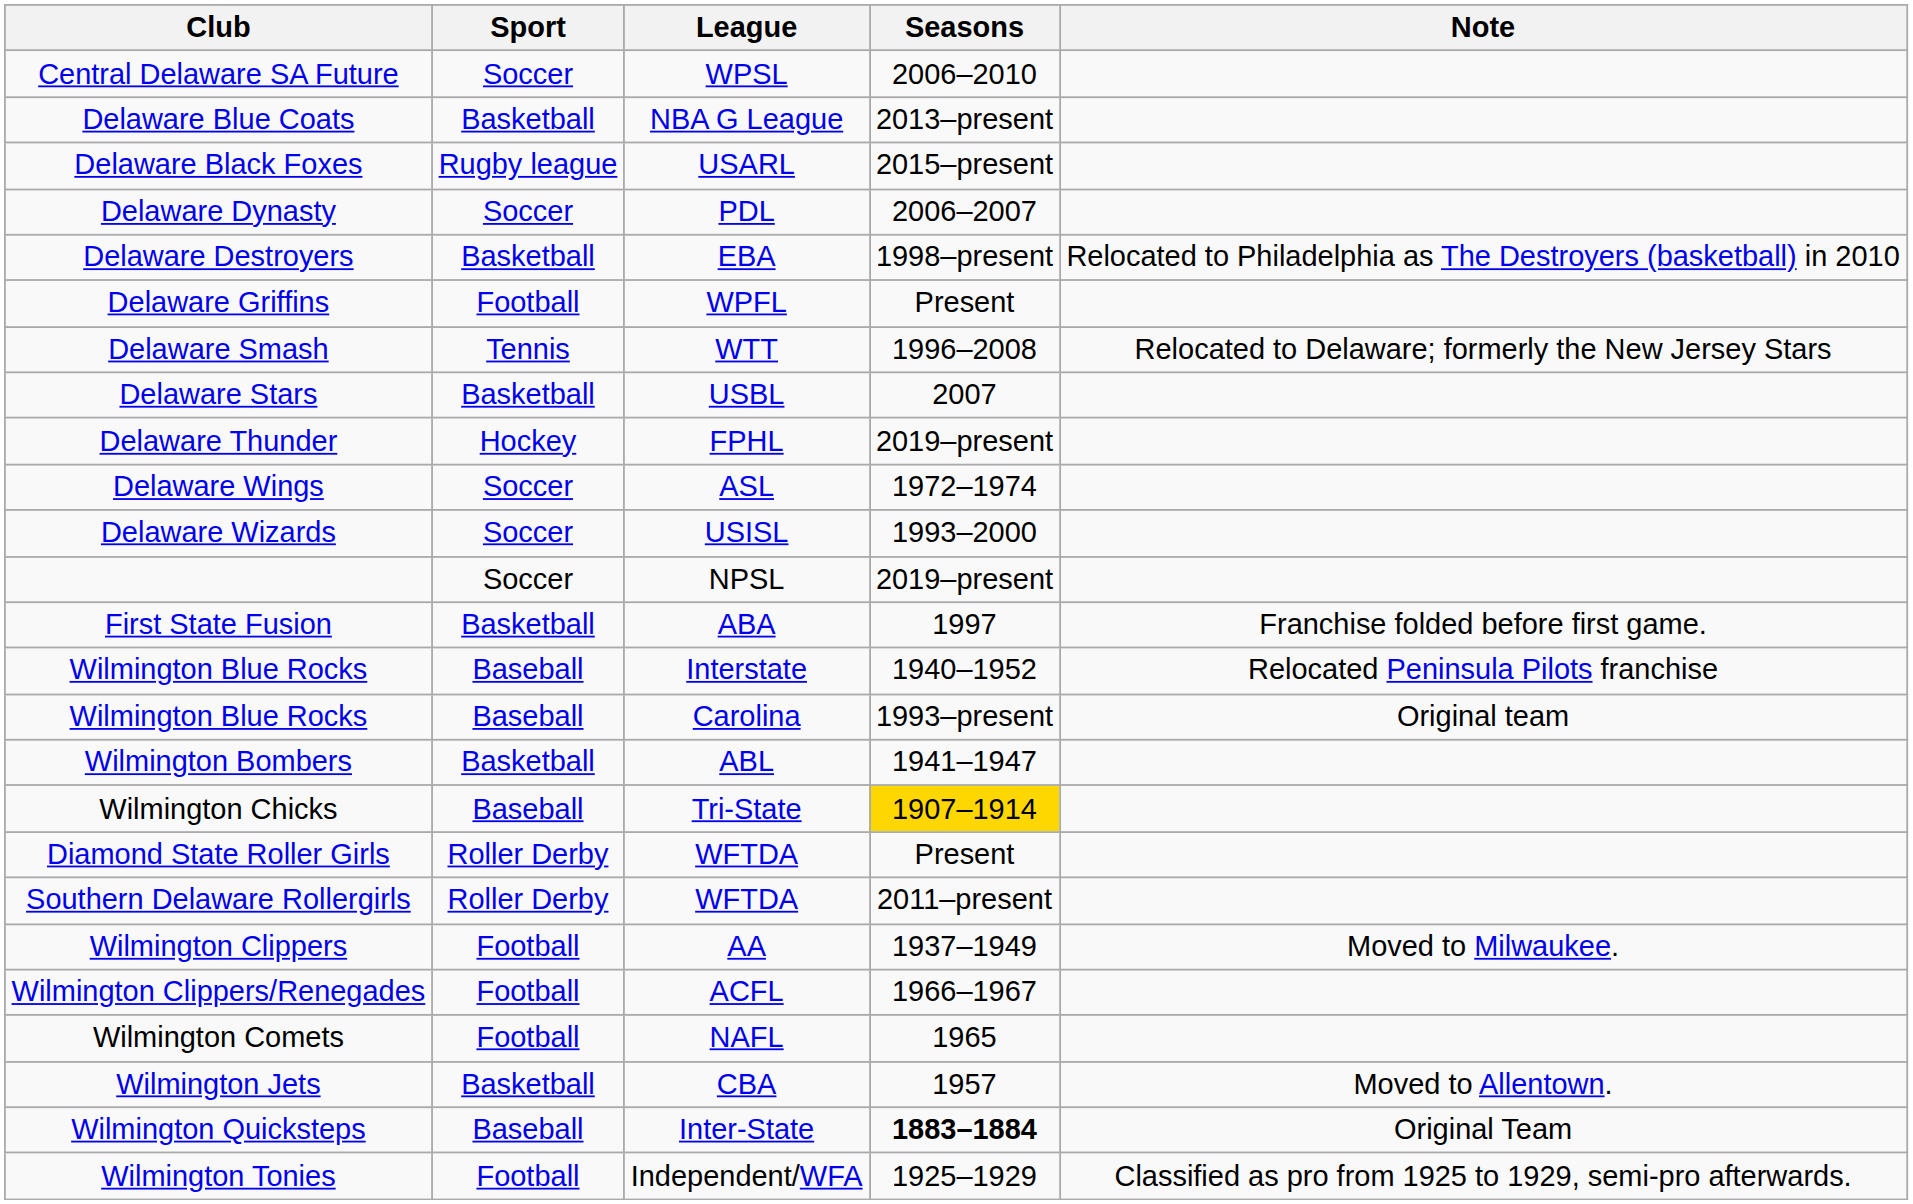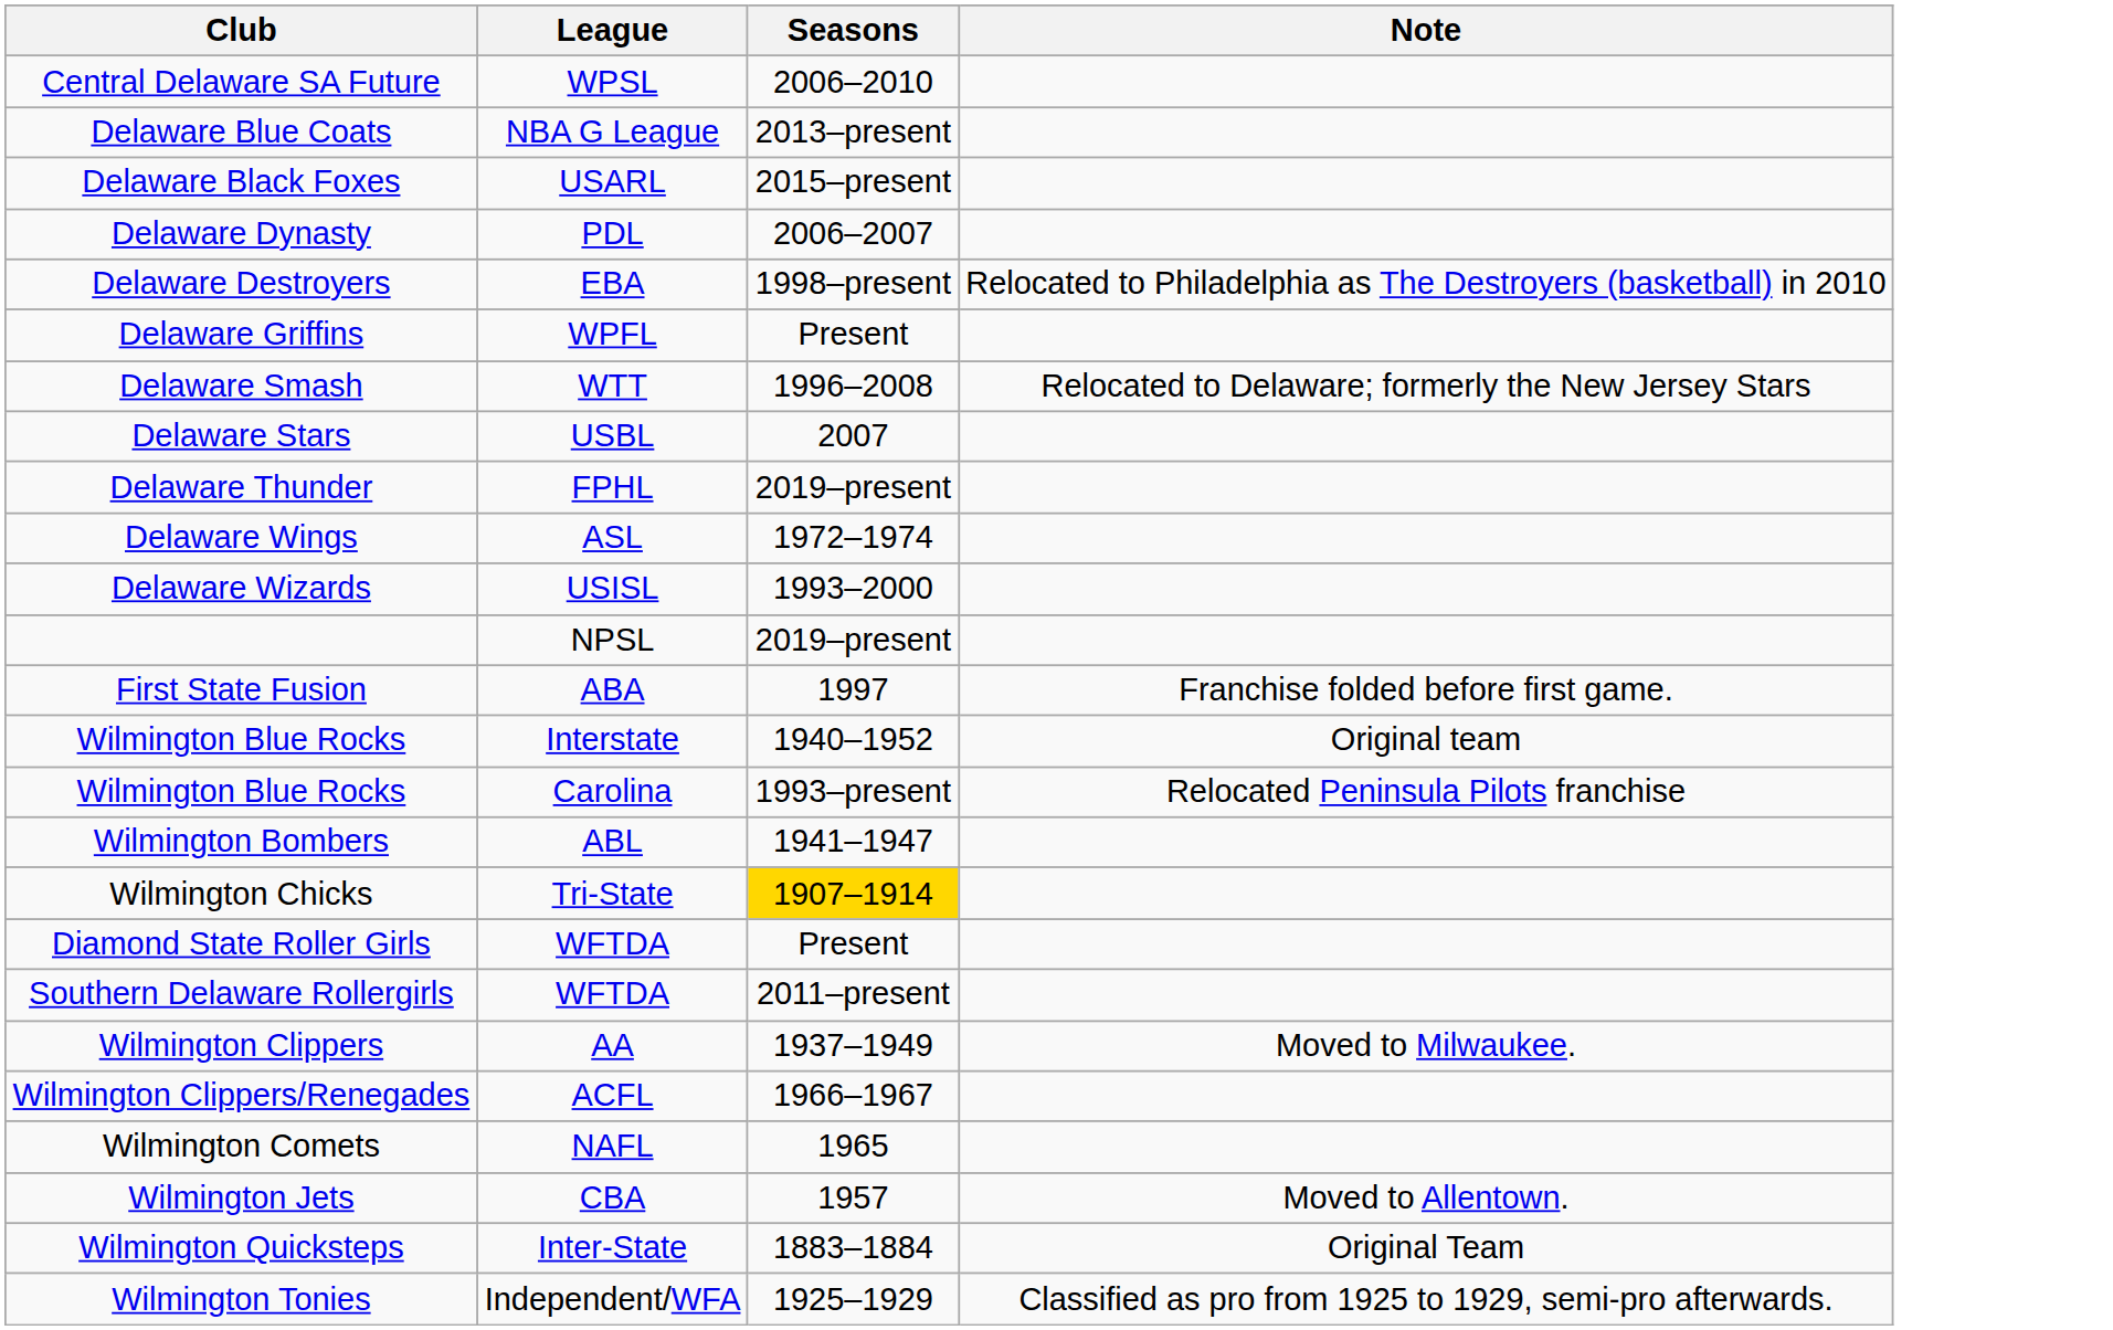- column: Sport | Soccer | Basketball | Rugby league | Soccer | Basketball | Football | Tennis | Basketball | Hockey | Soccer | Soccer | Soccer | Basketball | Baseball | Baseball | Basketball | Baseball | Roller Derby | Roller Derby | Football | Football | Football | Basketball | Baseball | Football
Wilmington Blue Rocks / Interstate | Note: Relocated Peninsula Pilots franchise -> Original team
Wilmington Blue Rocks / Carolina | Note: Original team -> Relocated Peninsula Pilots franchise
Wilmington Quicksteps | Seasons: bold -> normal
